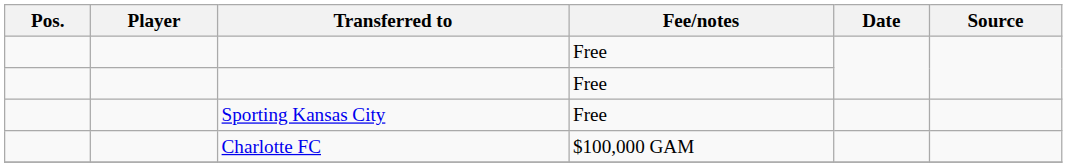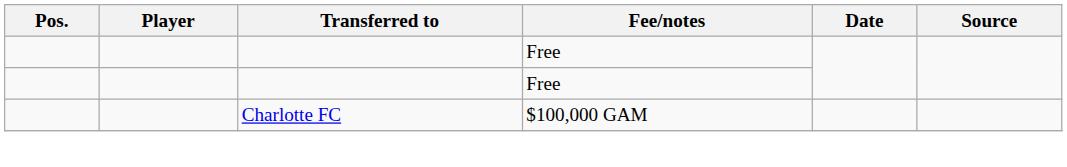- row: Sporting Kansas City | Free
